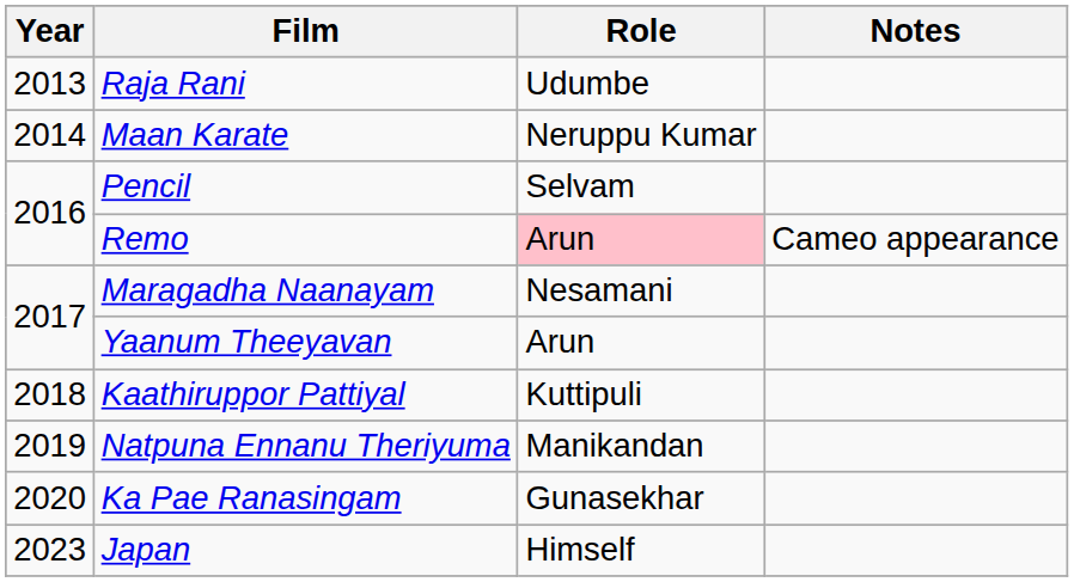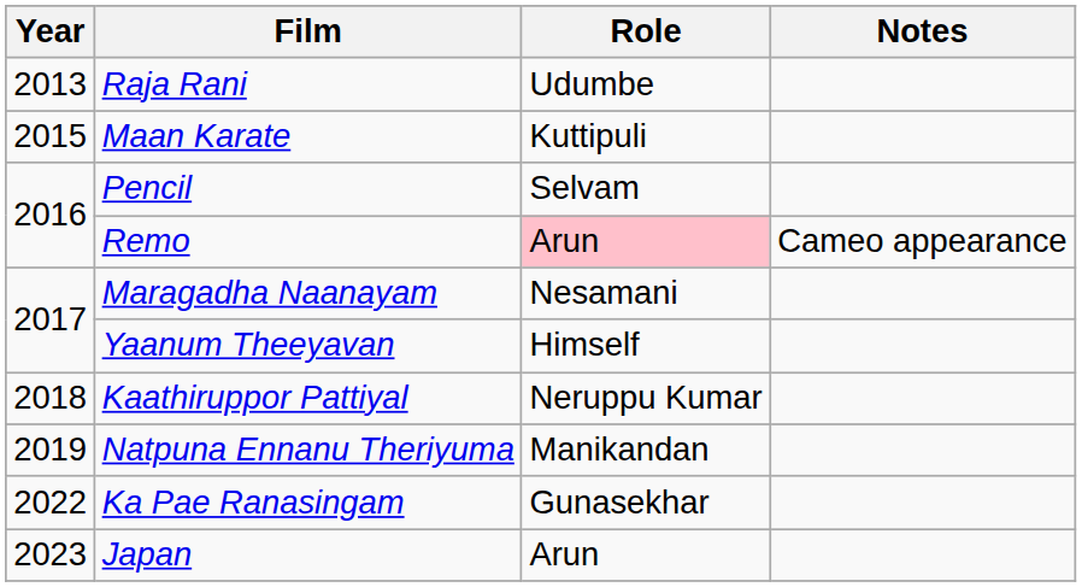Maan Karate | Year: 2014 -> 2015
Maan Karate | Role: Neruppu Kumar -> Kuttipuli
Yaanum Theeyavan | Role: Arun -> Himself
Kaathiruppor Pattiyal | Role: Kuttipuli -> Neruppu Kumar
Ka Pae Ranasingam | Year: 2020 -> 2022
Japan | Role: Himself -> Arun
